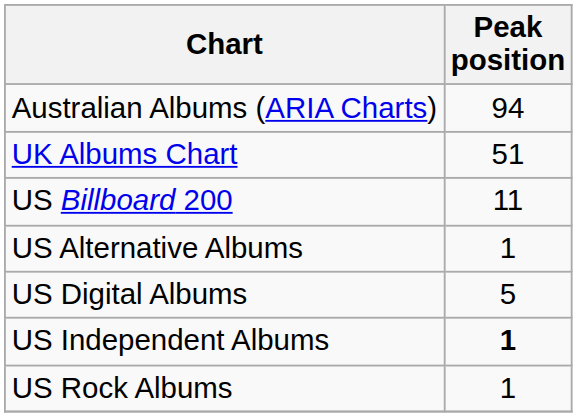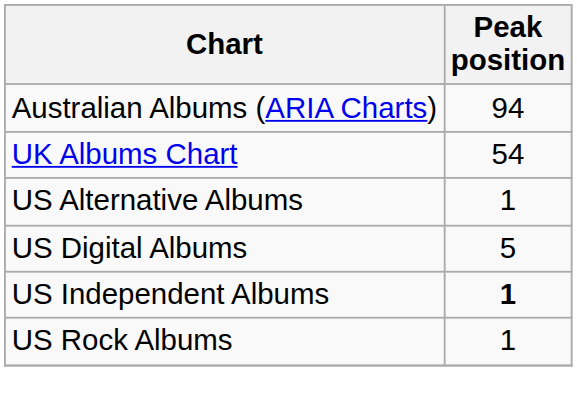UK Albums Chart | Peak position: 51 -> 54
- row: US Billboard 200 | 11
